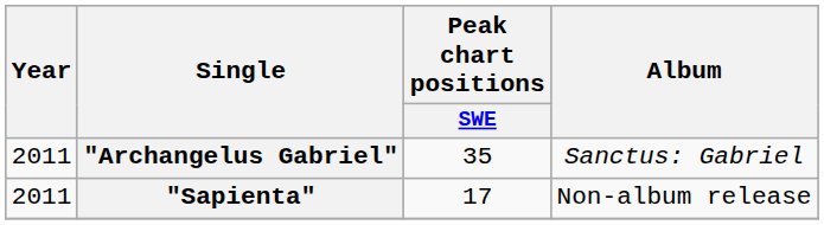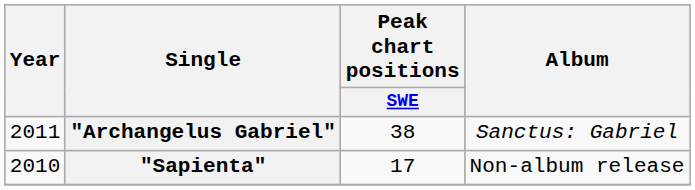"Archangelus Gabriel" | Peak chart positions / SWE: 35 -> 38
"Sapienta" | Year: 2011 -> 2010
